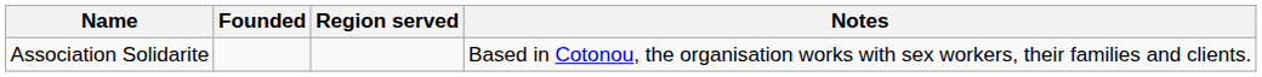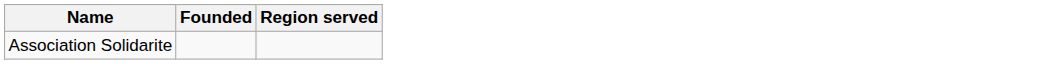- column: Notes | Based in Cotonou, the organisation works with sex workers, their families and clients.
